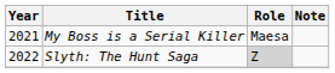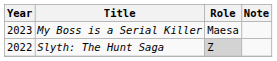My Boss is a Serial Killer | Year: 2021 -> 2023
